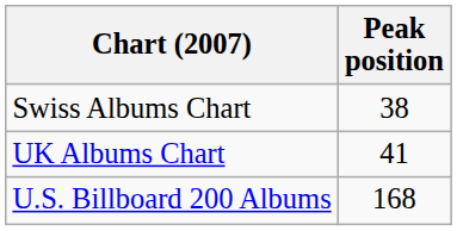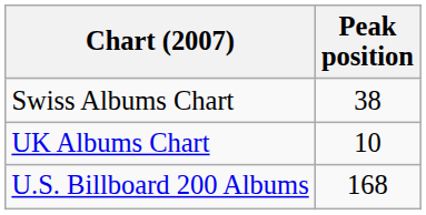UK Albums Chart | Peak position: 41 -> 10
